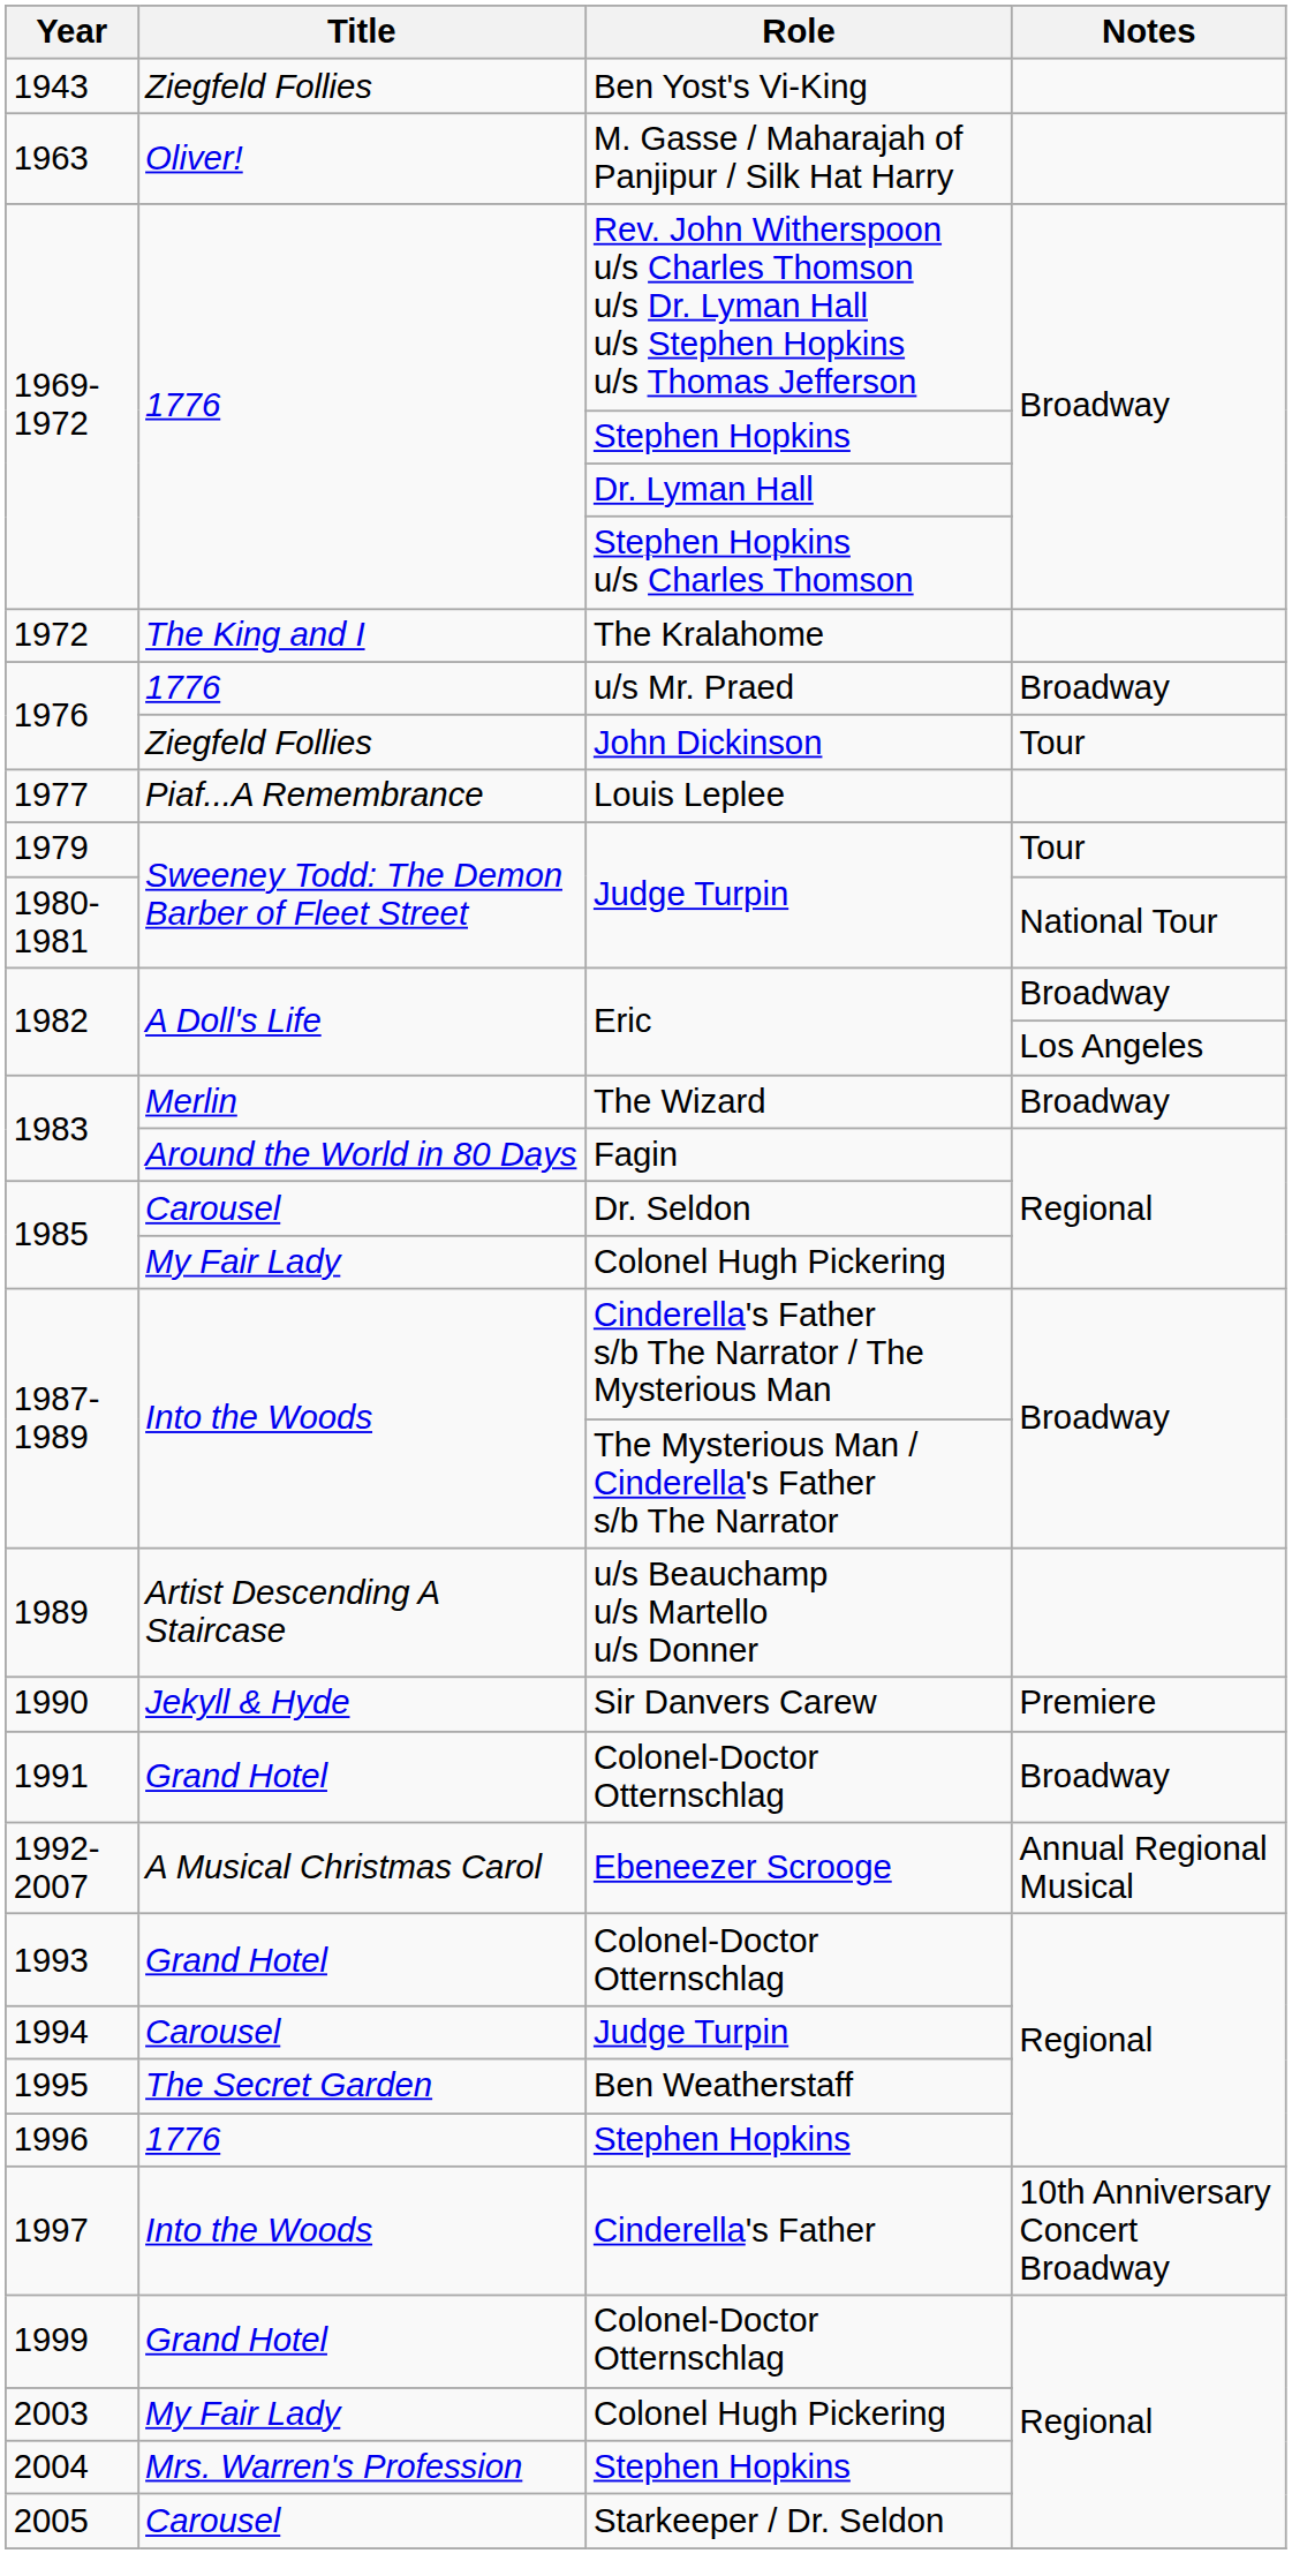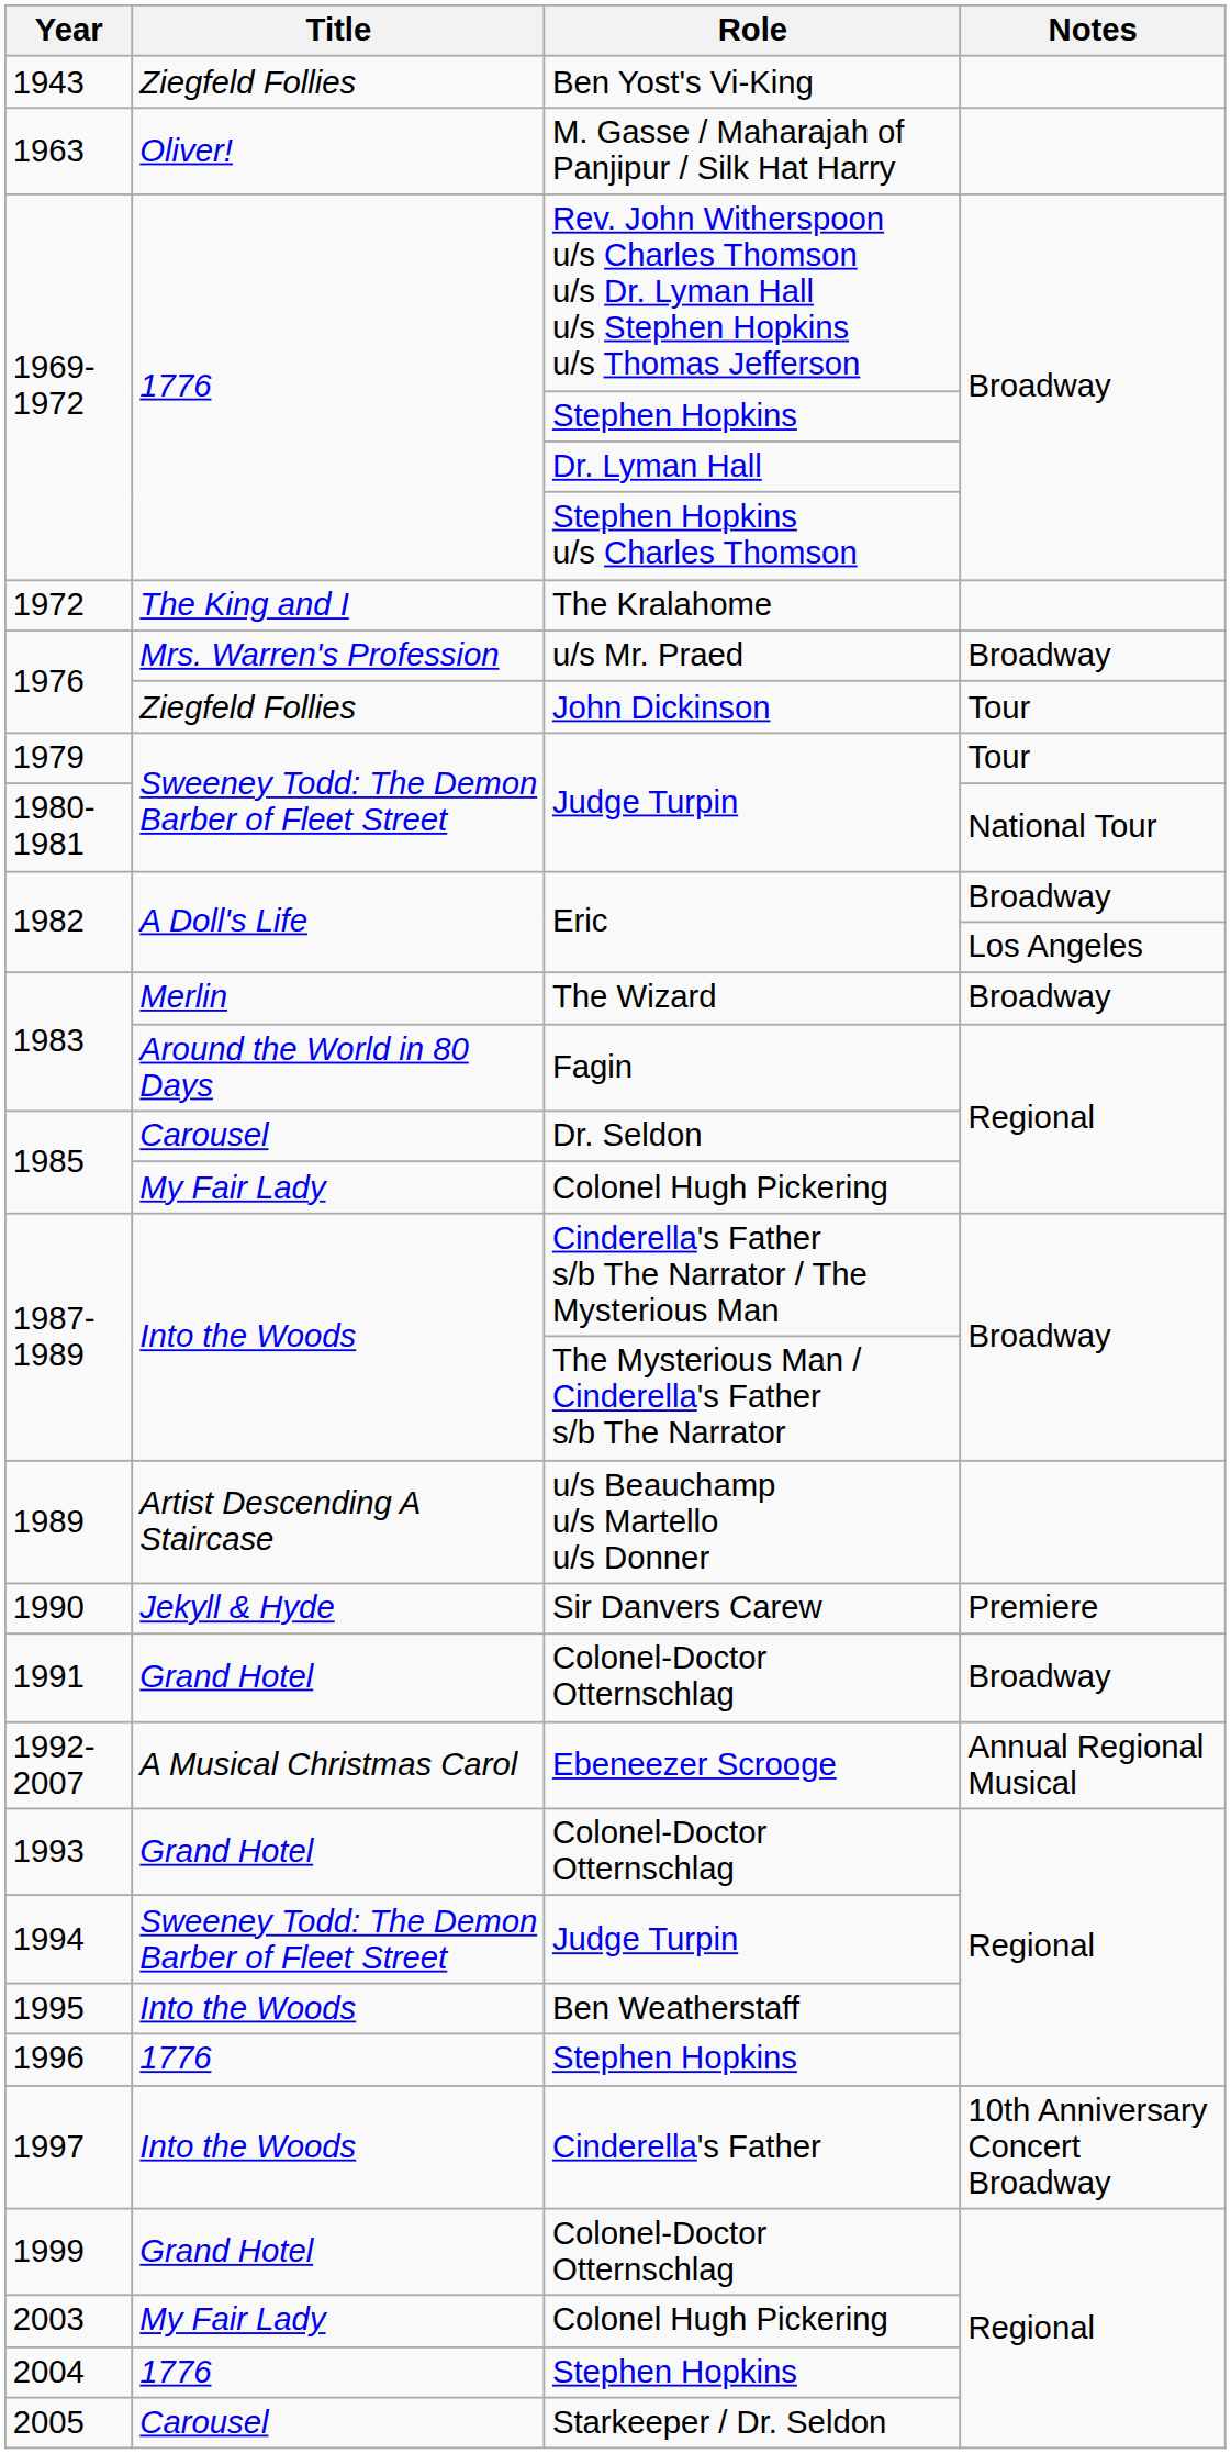1976 / u/s Mr. Praed | Title: 1776 -> Mrs. Warren's Profession
- row: 1977 | Piaf...A Remembrance | Louis Leplee
1994 | Title: Carousel -> Sweeney Todd: The Demon Barber of Fleet Street
1995 | Title: The Secret Garden -> Into the Woods
2004 | Title: Mrs. Warren's Profession -> 1776
